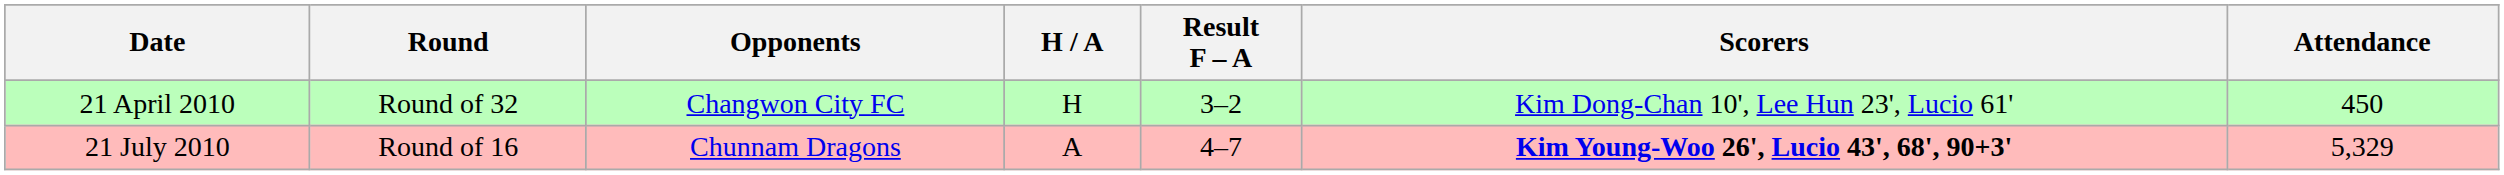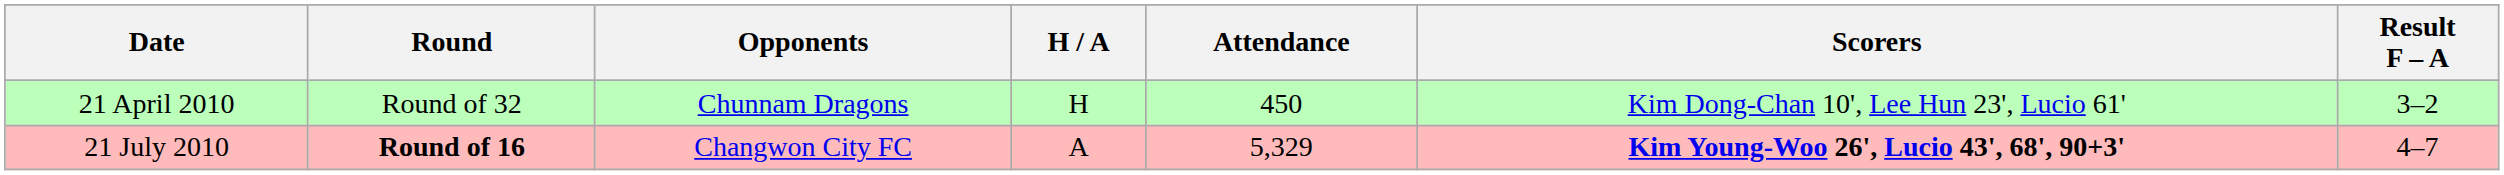columns swapped: Result F – A <-> Attendance
21 April 2010 | Opponents: Changwon City FC -> Chunnam Dragons
21 July 2010 | Round: normal -> bold
21 July 2010 | Opponents: Chunnam Dragons -> Changwon City FC
